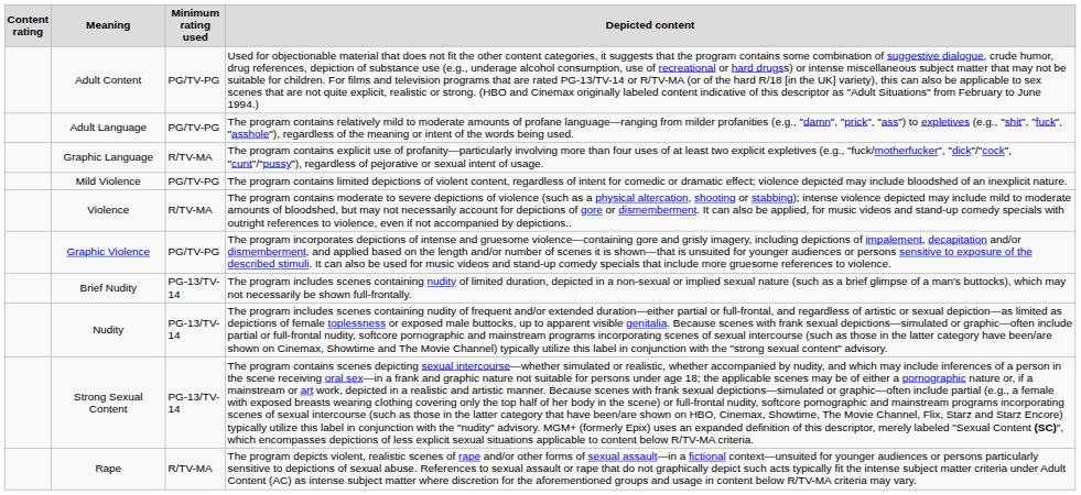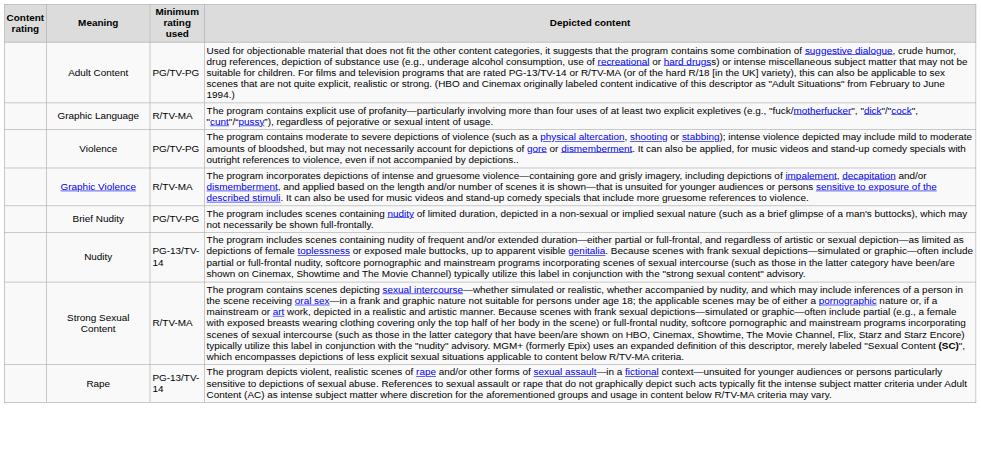- row: Adult Language | PG/TV-PG | The program contains relatively mild to moderate amounts of profane language—ranging from milder profanities (e.g., "damn", "prick", "ass") to expletives (e.g., "shit", "fuck", "asshole"), regardless of the meaning or intent of the words being used.
- row: Mild Violence | PG/TV-PG | The program contains limited depictions of violent content, regardless of intent for comedic or dramatic effect; violence depicted may include bloodshed of an inexplicit nature.
Violence | Minimum rating used: R/TV-MA -> PG/TV-PG
Graphic Violence | Minimum rating used: PG/TV-PG -> R/TV-MA
Brief Nudity | Minimum rating used: PG-13/TV-14 -> PG/TV-PG
Strong Sexual Content | Minimum rating used: PG-13/TV-14 -> R/TV-MA
Rape | Minimum rating used: R/TV-MA -> PG-13/TV-14
